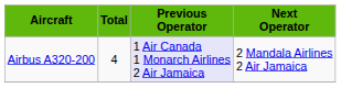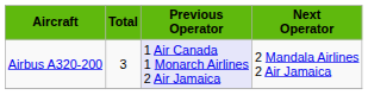Airbus A320-200 | Total: 4 -> 3
